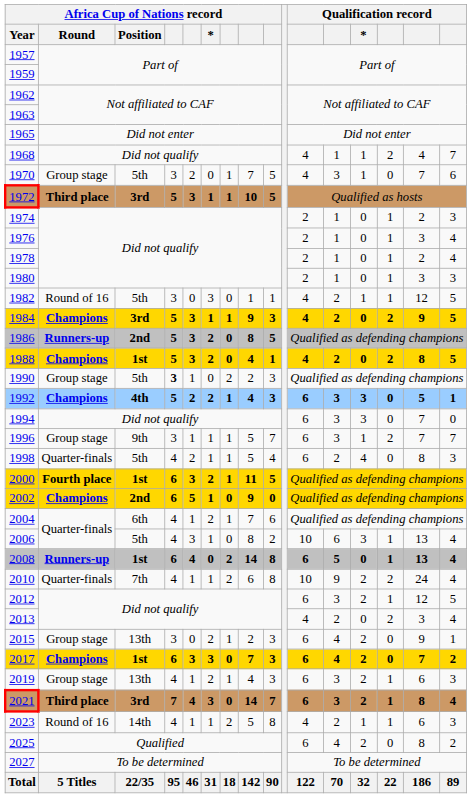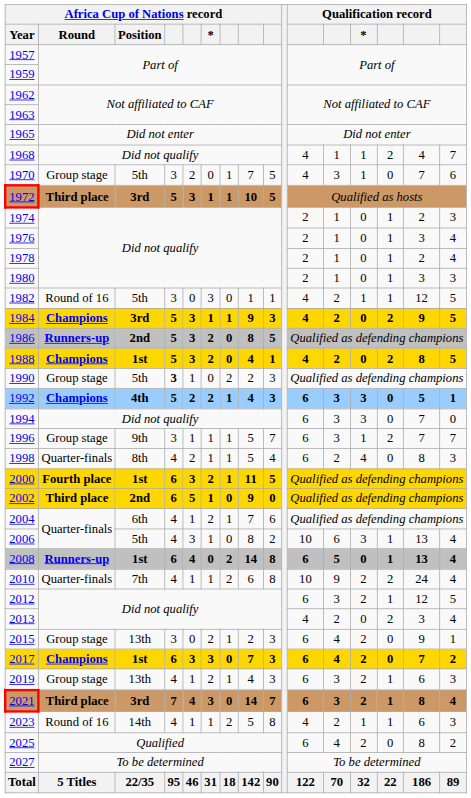1998 | Africa Cup of Nations record / Position: 5th -> 8th
2002 | Africa Cup of Nations record / Round: Champions -> Third place
